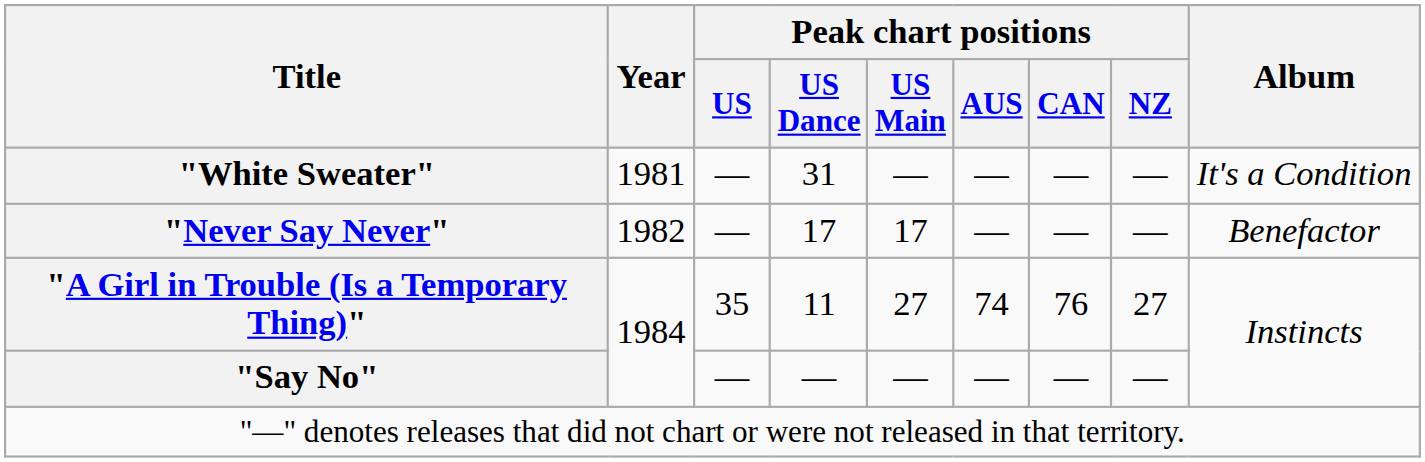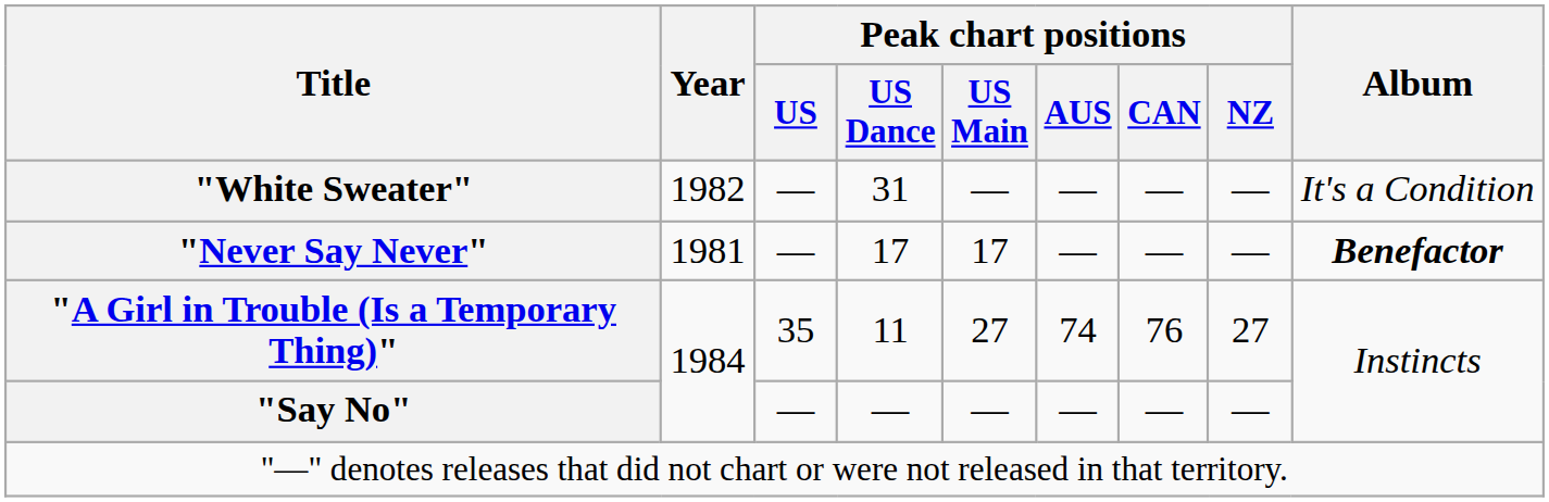"White Sweater" | Year: 1981 -> 1982
"Never Say Never" | Year: 1982 -> 1981
"Never Say Never" | Album: normal -> bold
